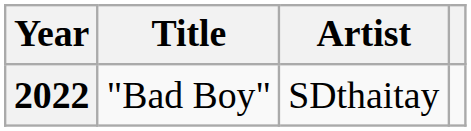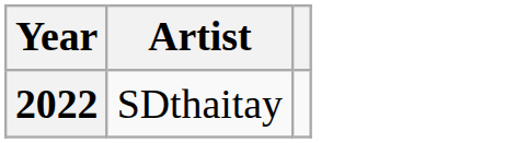- column: Title | "Bad Boy"
